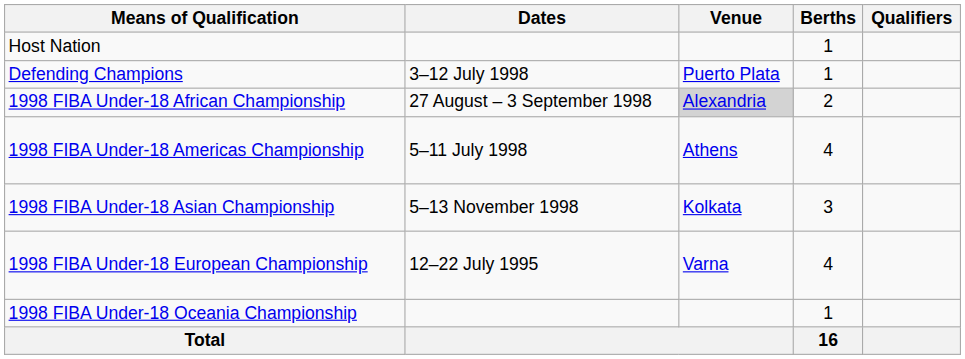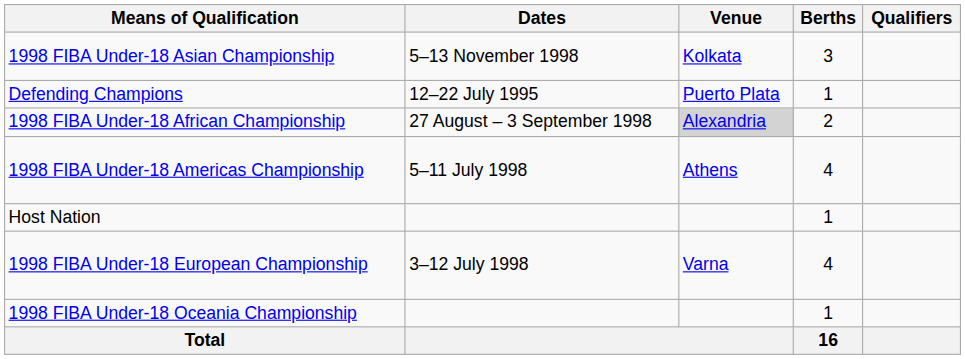rows swapped: Host Nation <-> 1998 FIBA Under-18 Asian Championship
Defending Champions | Dates: 3–12 July 1998 -> 12–22 July 1995
1998 FIBA Under-18 European Championship | Dates: 12–22 July 1995 -> 3–12 July 1998
